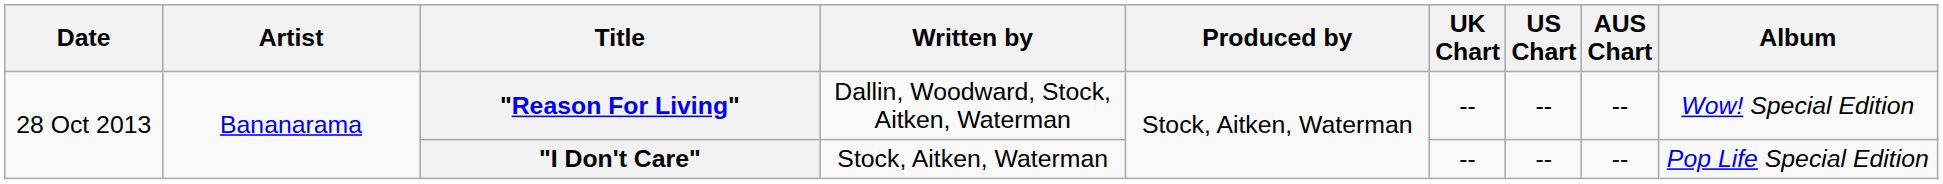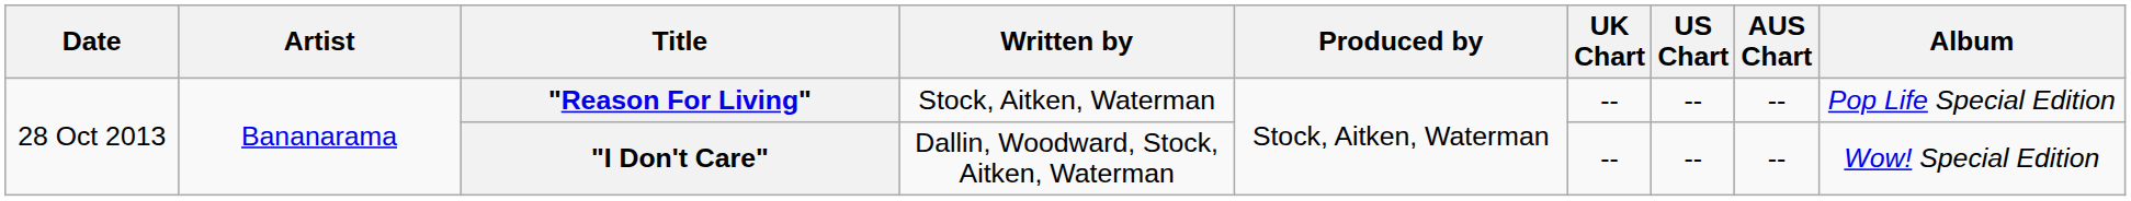"Reason For Living" | Written by: Dallin, Woodward, Stock, Aitken, Waterman -> Stock, Aitken, Waterman
"Reason For Living" | Album: Wow! Special Edition -> Pop Life Special Edition
"I Don't Care" | Written by: Stock, Aitken, Waterman -> Dallin, Woodward, Stock, Aitken, Waterman
"I Don't Care" | Album: Pop Life Special Edition -> Wow! Special Edition
